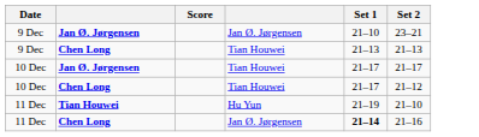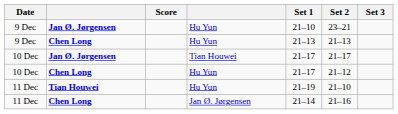+ column: Set 3
9 Dec / Jan Ø. Jørgensen | column 4: Jan Ø. Jørgensen -> Hu Yun
9 Dec / Chen Long | column 4: Tian Houwei -> Hu Yun
10 Dec / Chen Long | column 4: Tian Houwei -> Hu Yun
11 Dec / Chen Long | Set 1: bold -> normal
